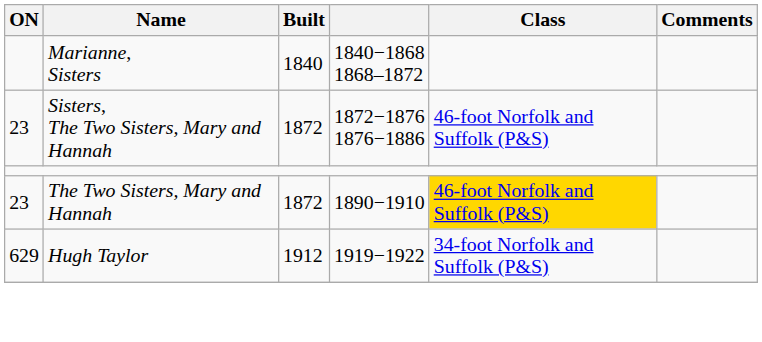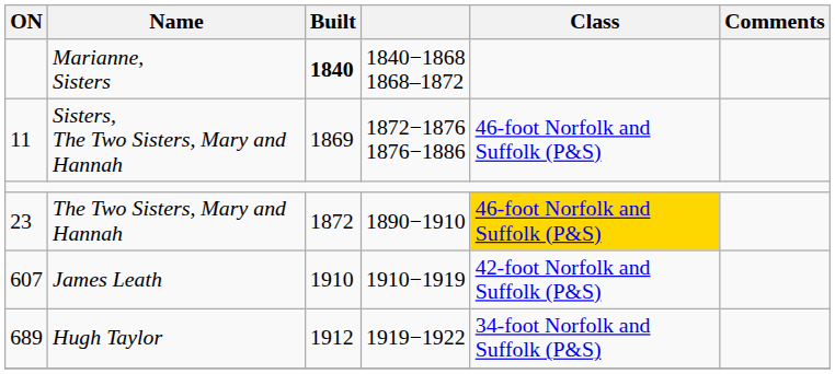Marianne, Sisters | Built: normal -> bold
Sisters, The Two Sisters, Mary and Hannah | ON: 23 -> 11
Sisters, The Two Sisters, Mary and Hannah | Built: 1872 -> 1869
+ row: 607 | James Leath | 1910 | 1910−1919 | 42-foot Norfolk and Suffolk (P&S)
Hugh Taylor | ON: 629 -> 689
